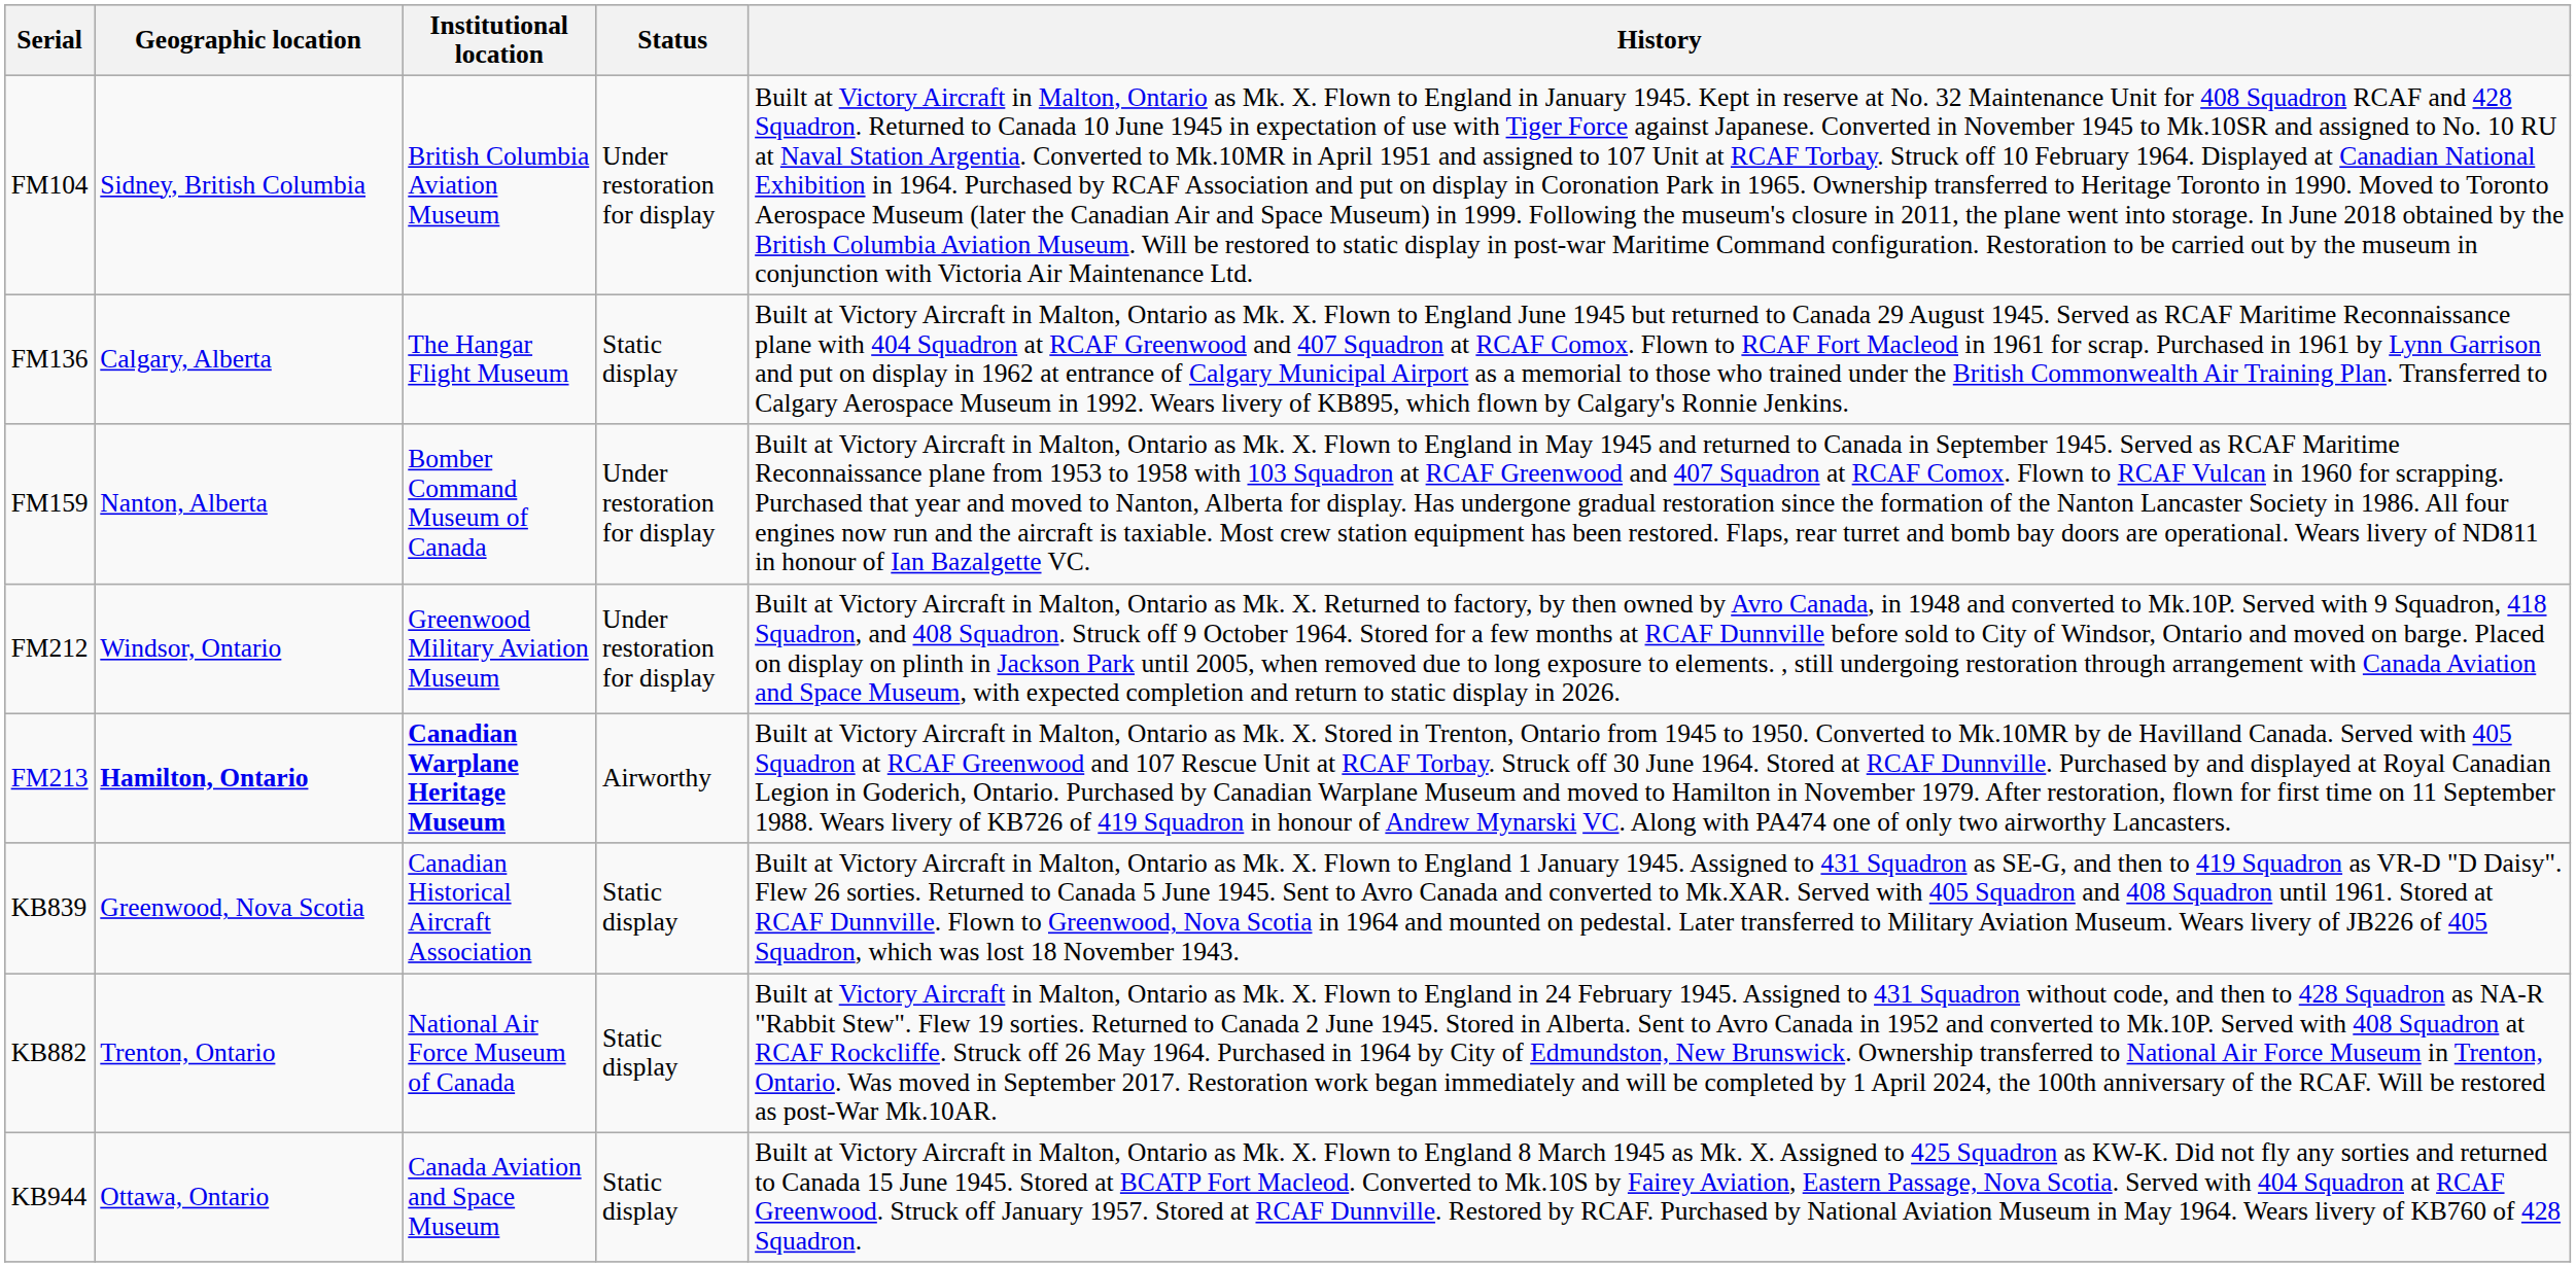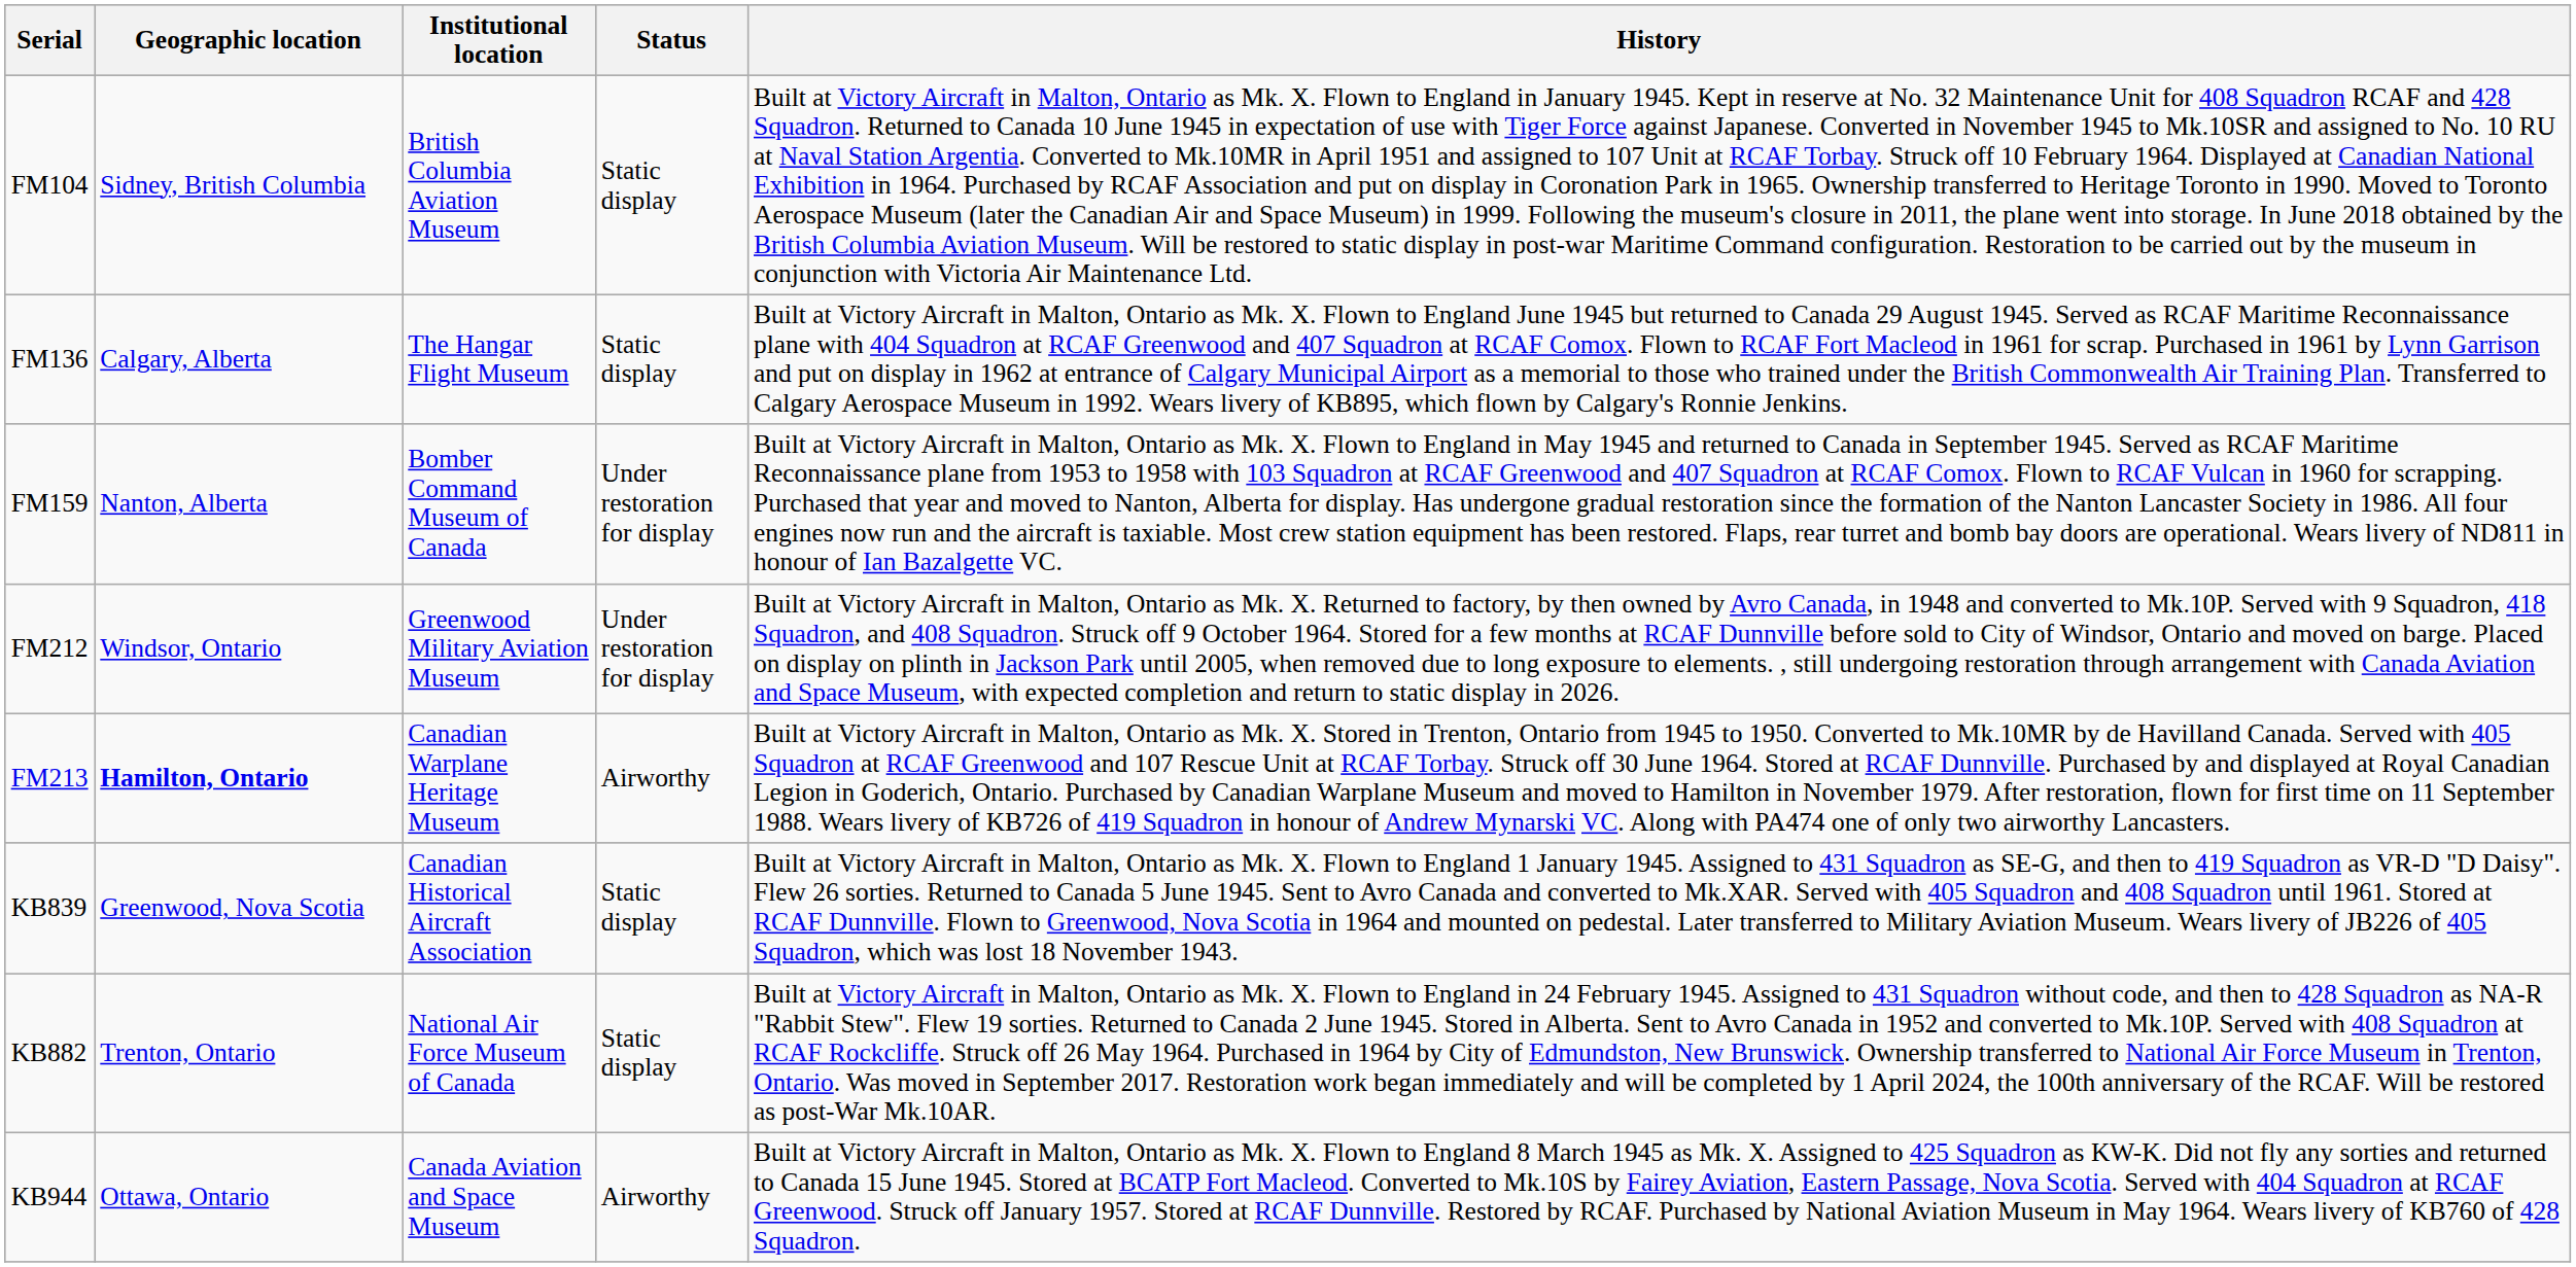FM104 | Status: Under restoration for display -> Static display
FM213 | Institutional location: bold -> normal
KB944 | Status: Static display -> Airworthy
